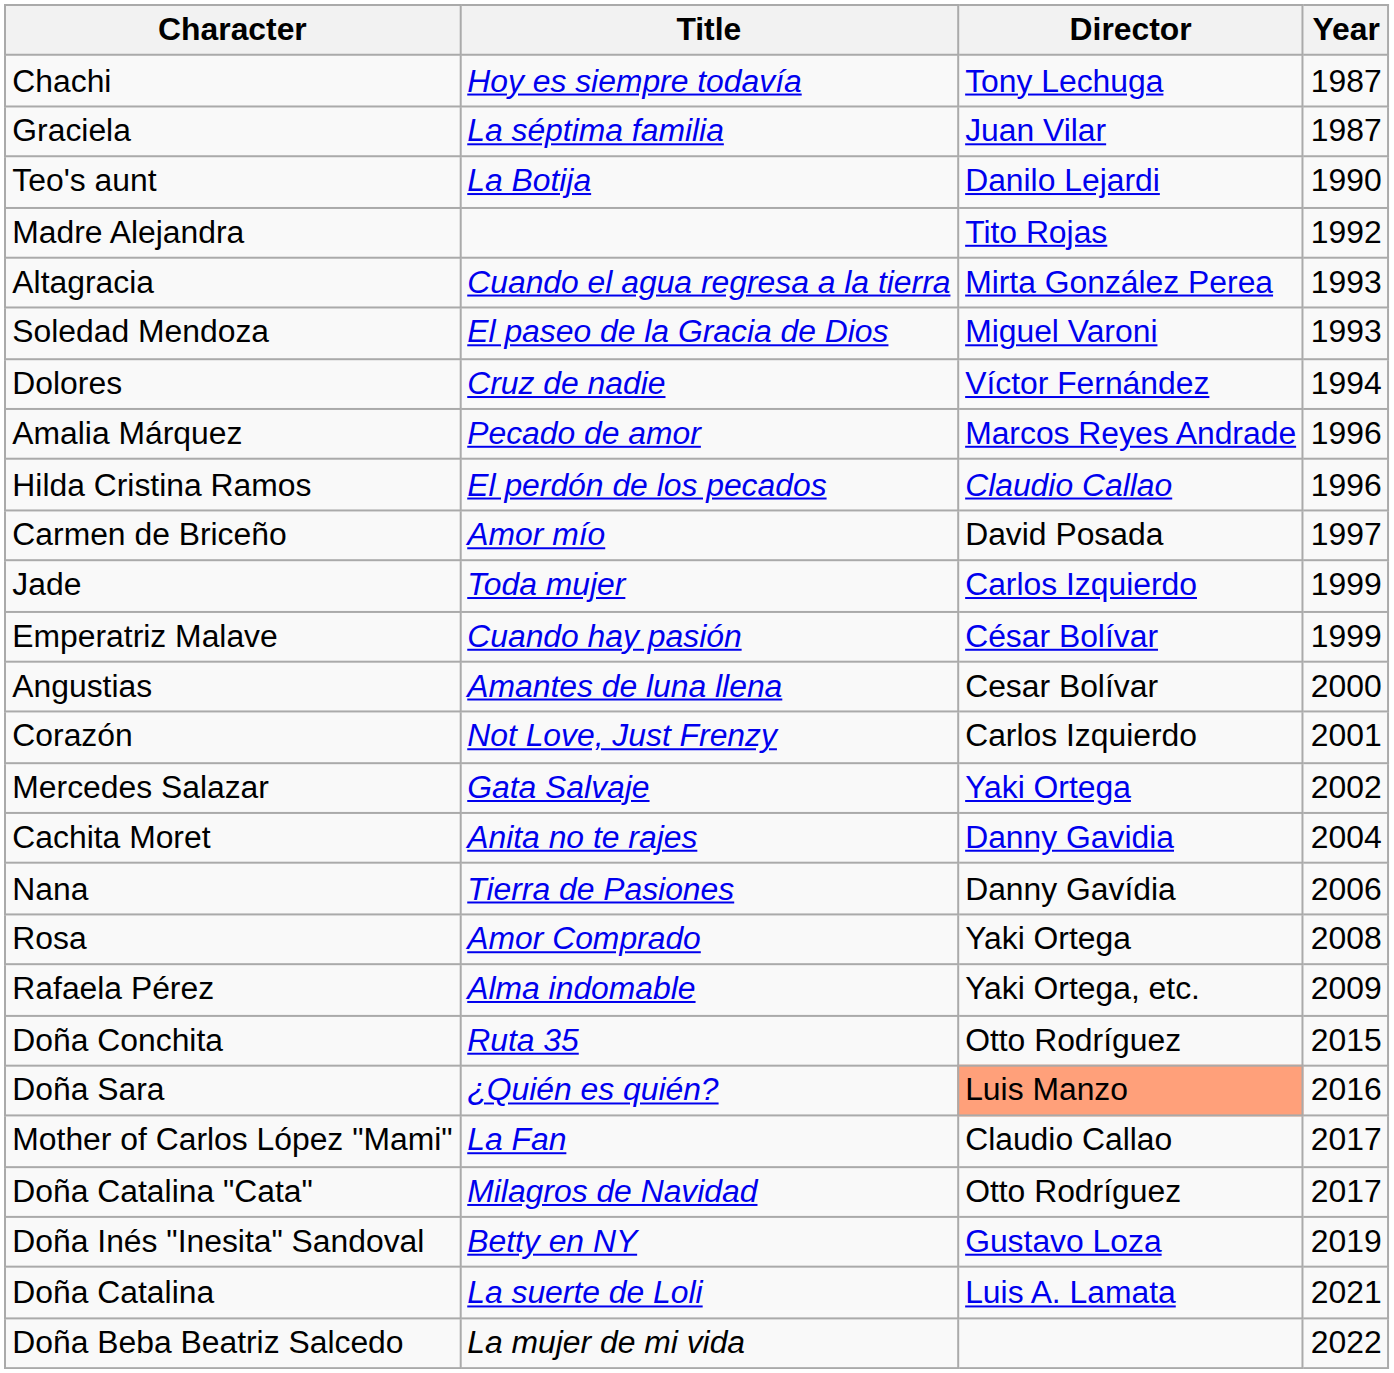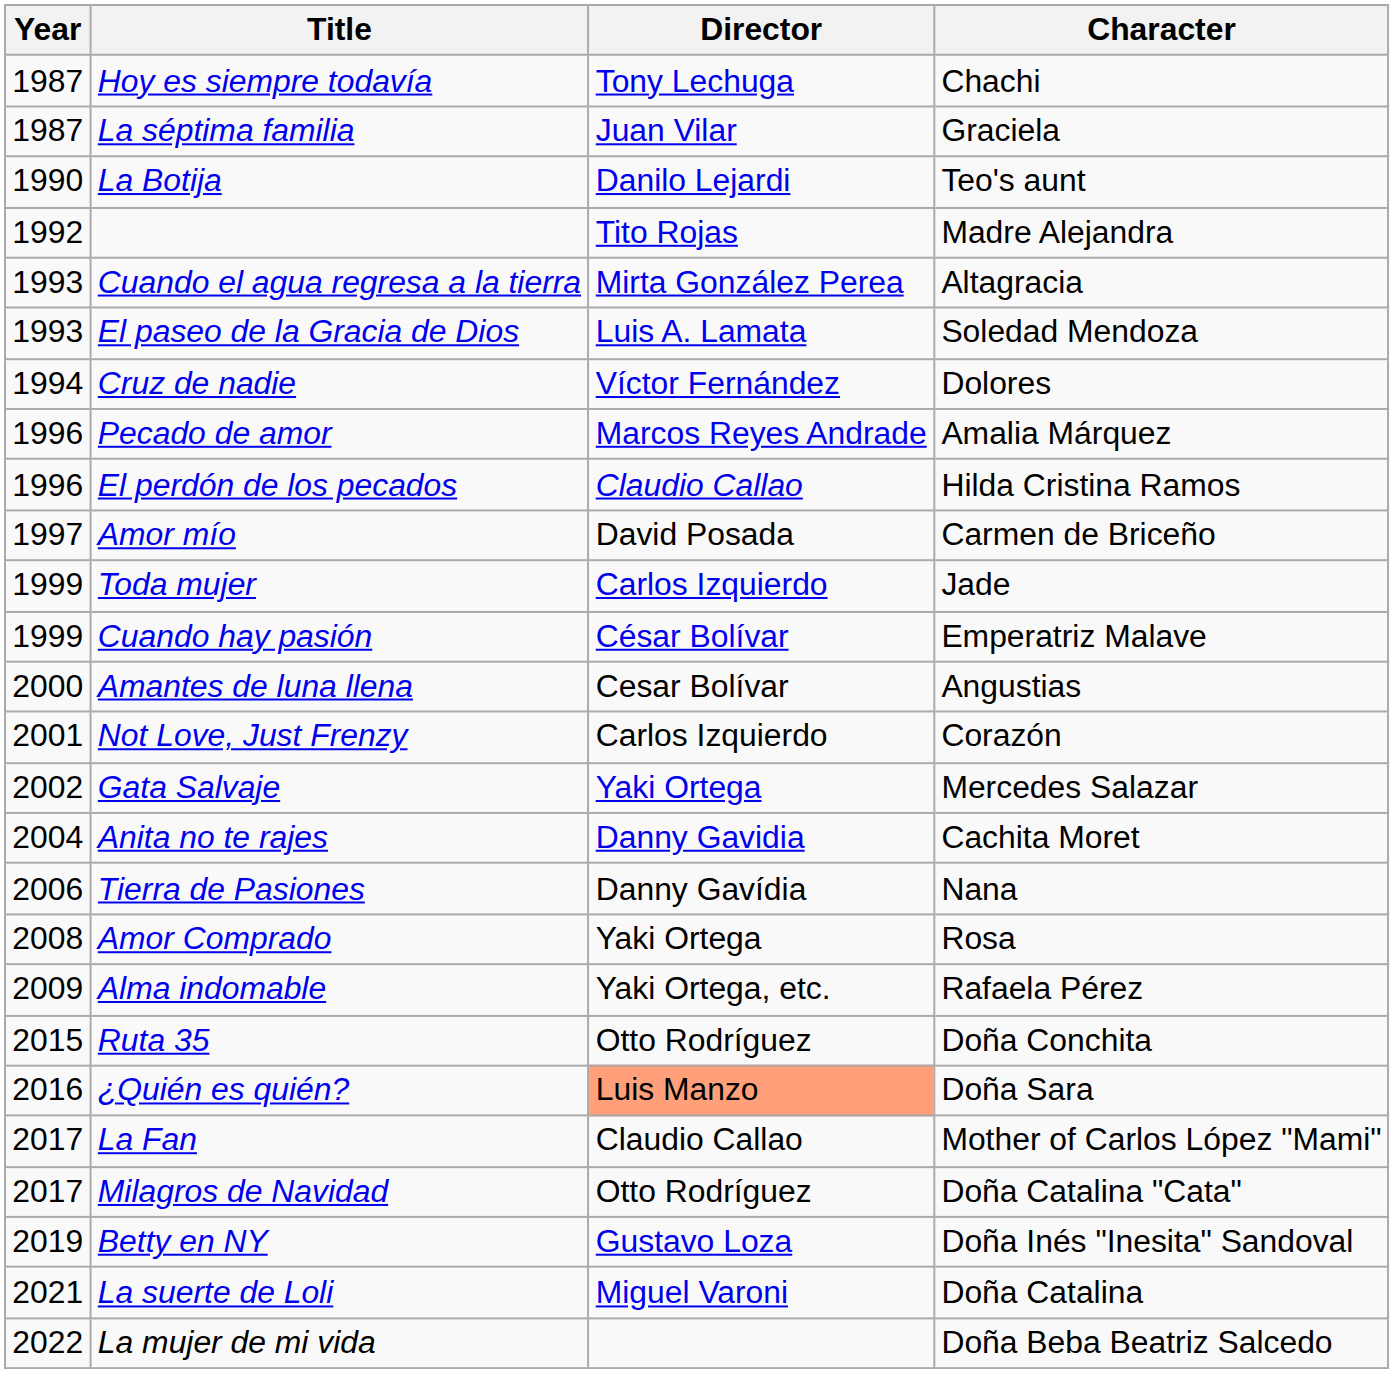columns swapped: Year <-> Character
El paseo de la Gracia de Dios | Director: Miguel Varoni -> Luis A. Lamata
La suerte de Loli | Director: Luis A. Lamata -> Miguel Varoni
